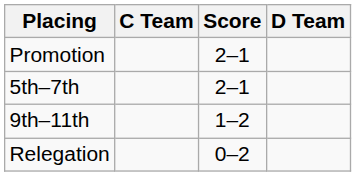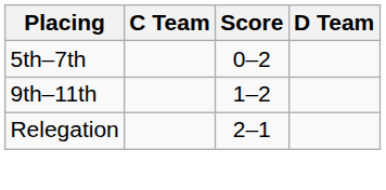- row: Promotion | 2–1
5th–7th | Score: 2–1 -> 0–2
Relegation | Score: 0–2 -> 2–1
